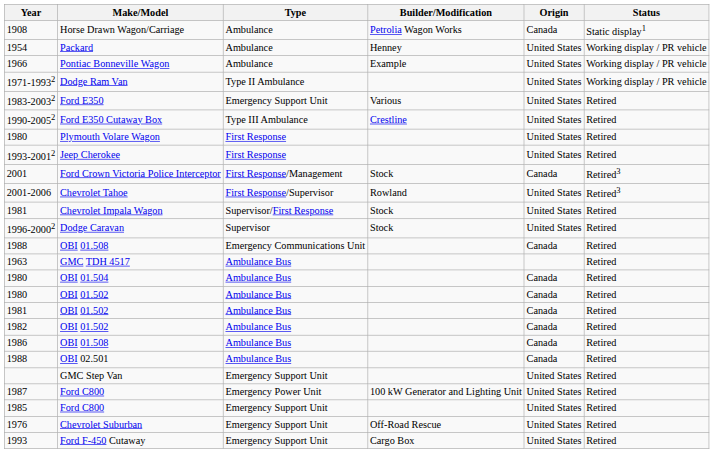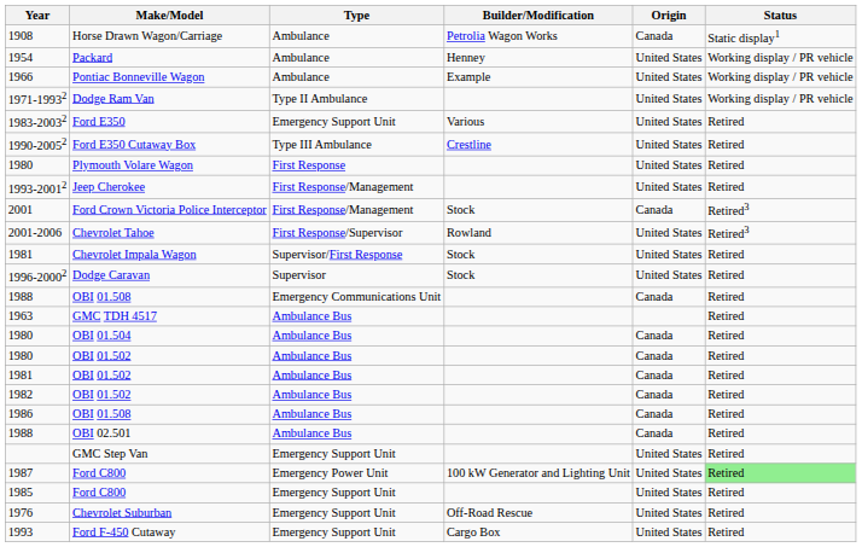1993-20012 | Type: First Response -> First Response/Management
1987 | Status: no background -> lightgreen background
